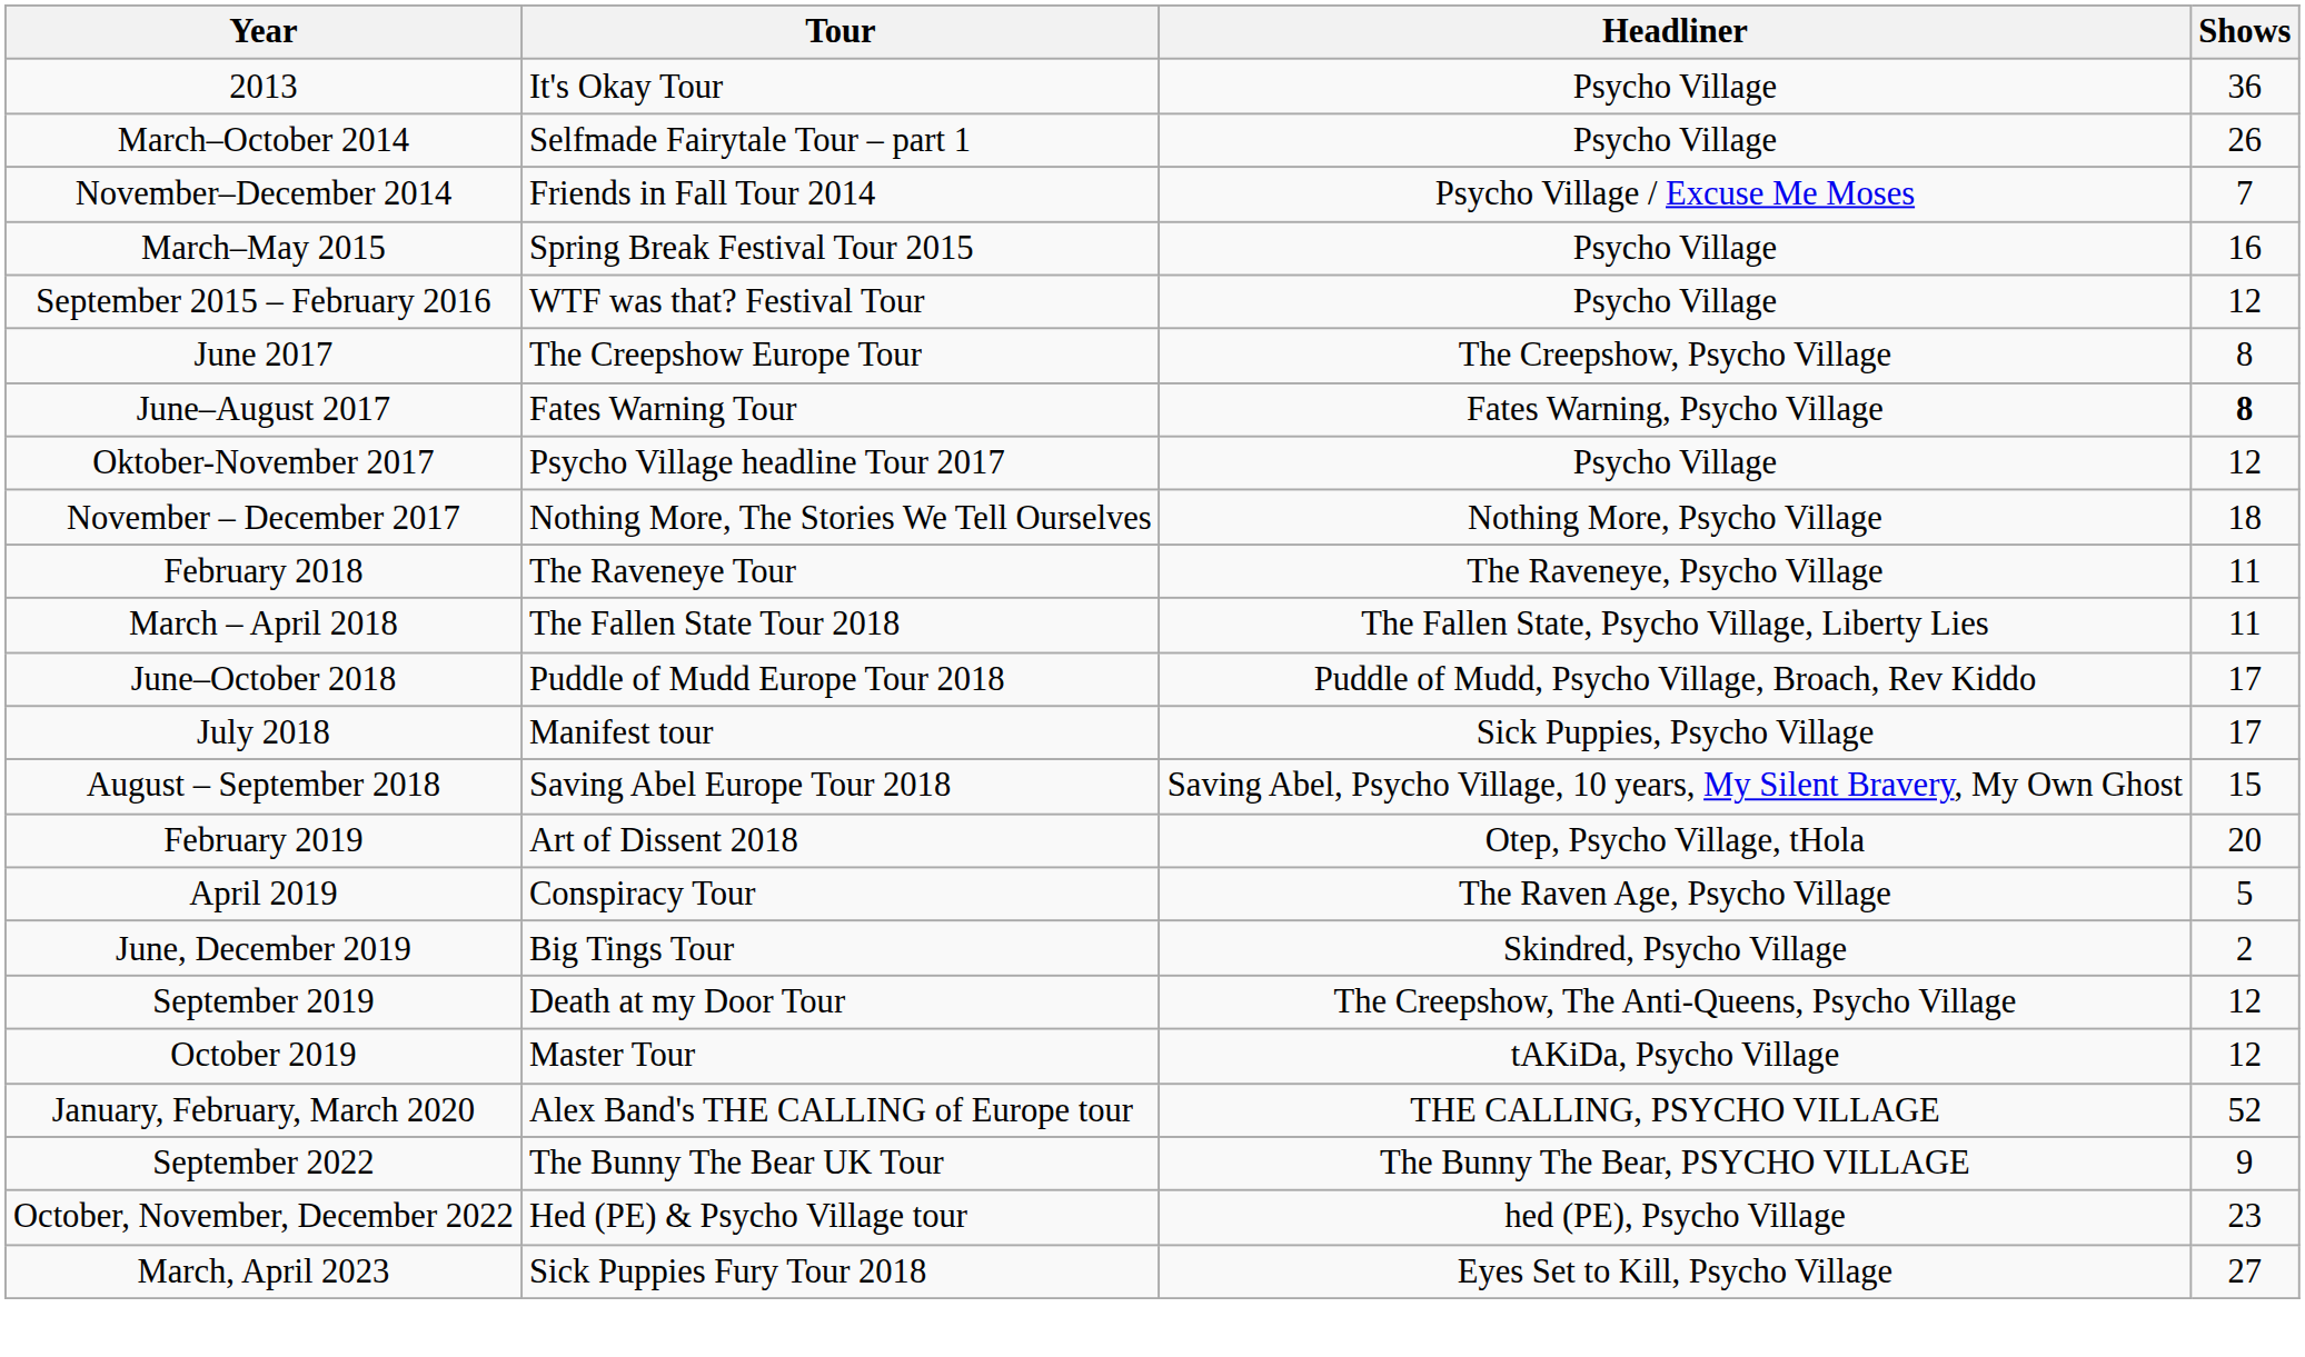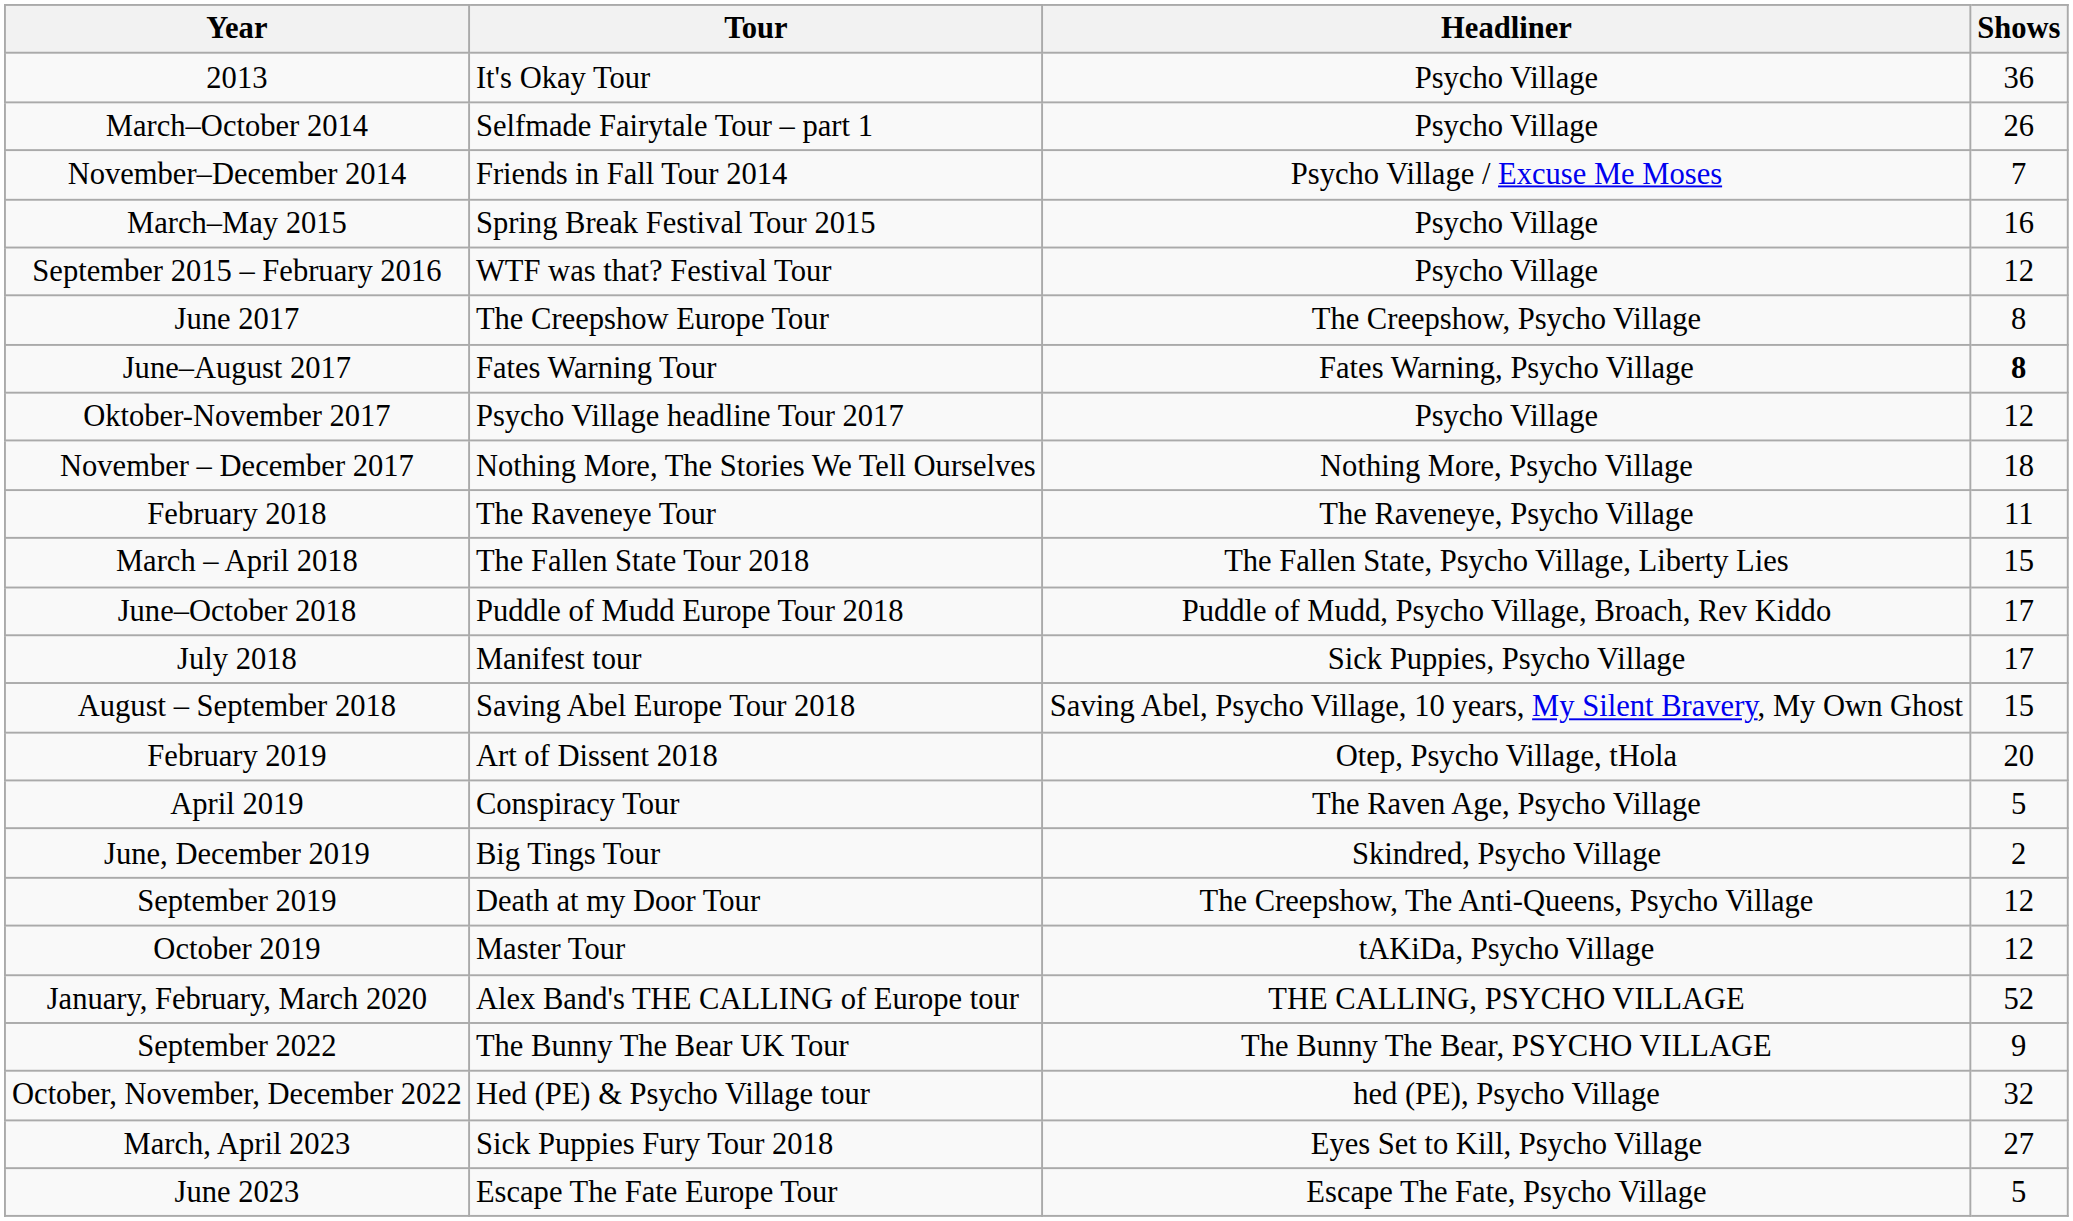March – April 2018 | Shows: 11 -> 15
October, November, December 2022 | Shows: 23 -> 32
+ row: June 2023 | Escape The Fate Europe Tour | Escape The Fate, Psycho Village | 5
